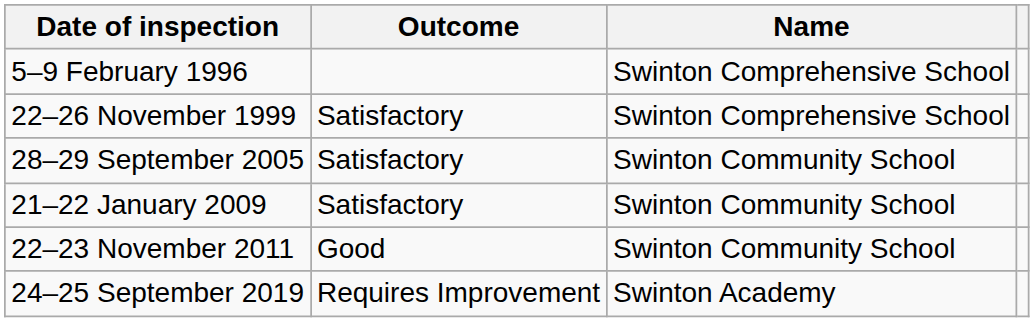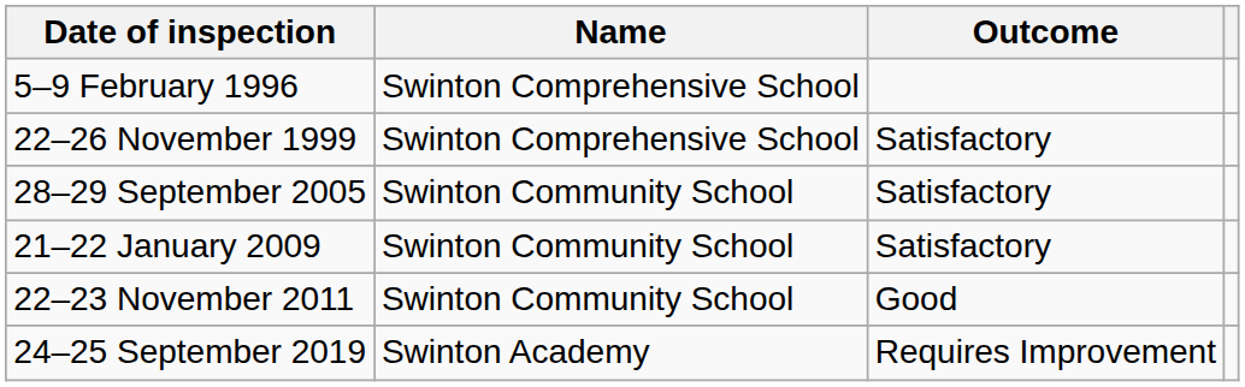columns swapped: Name <-> Outcome
